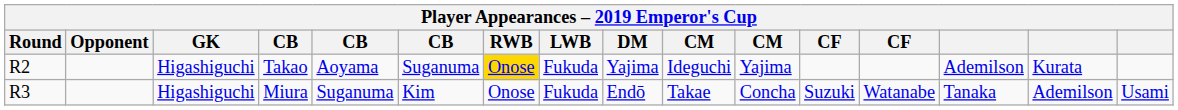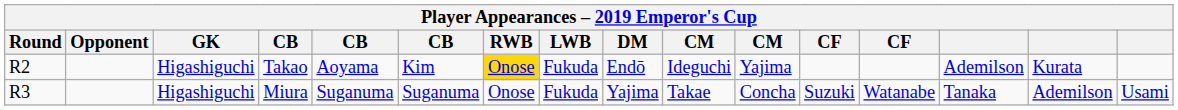Takao | column 6: Suganuma -> Kim
Takao | DM: Yajima -> Endō
Miura | column 6: Kim -> Suganuma
Miura | DM: Endō -> Yajima
